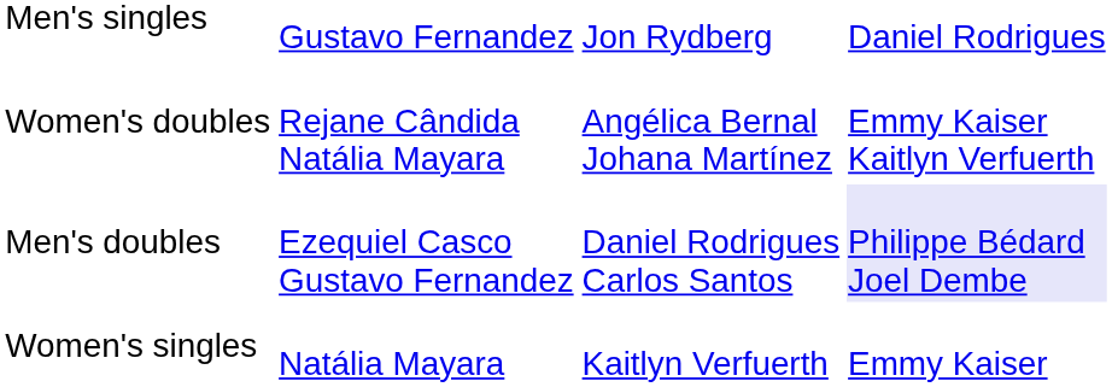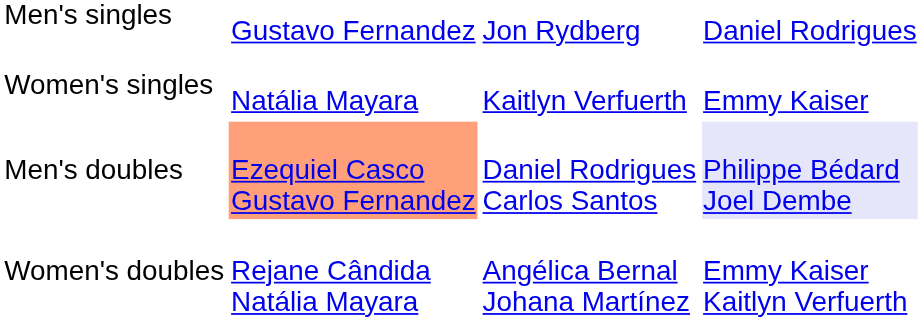rows swapped: Women's singles <-> Women's doubles
Men's doubles | column 2: no background -> lightsalmon background
